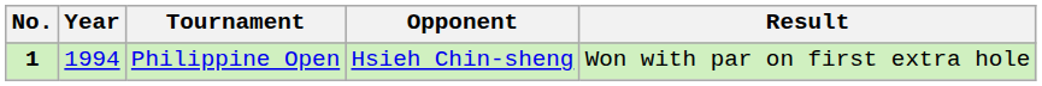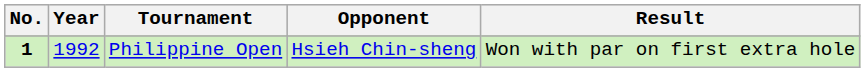Philippine Open | Year: 1994 -> 1992
